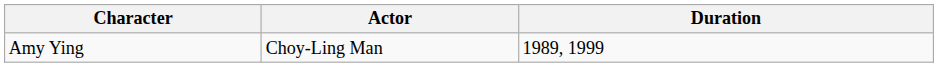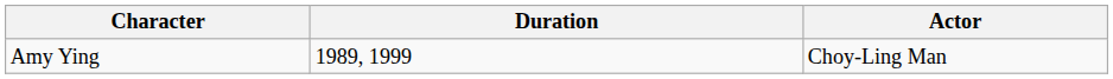columns swapped: Actor <-> Duration
